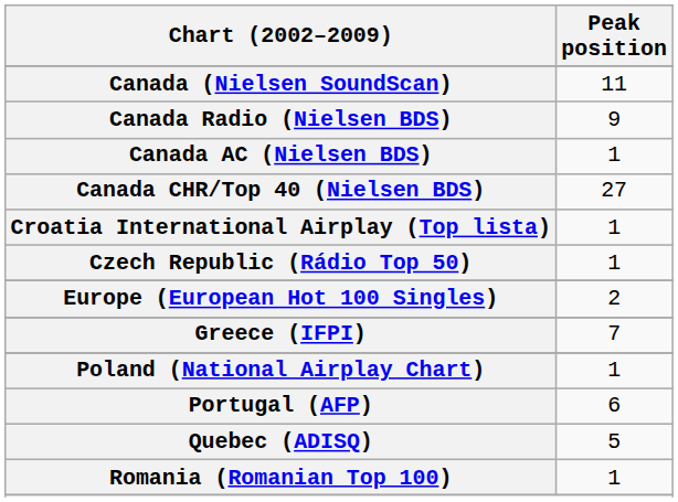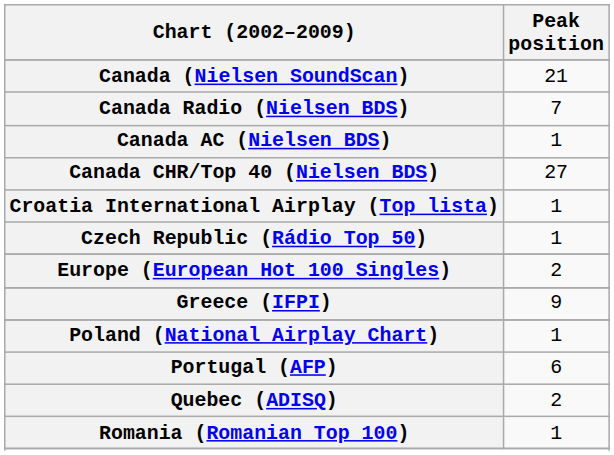Canada (Nielsen SoundScan) | Peak position: 11 -> 21
Canada Radio (Nielsen BDS) | Peak position: 9 -> 7
Greece (IFPI) | Peak position: 7 -> 9
Quebec (ADISQ) | Peak position: 5 -> 2
